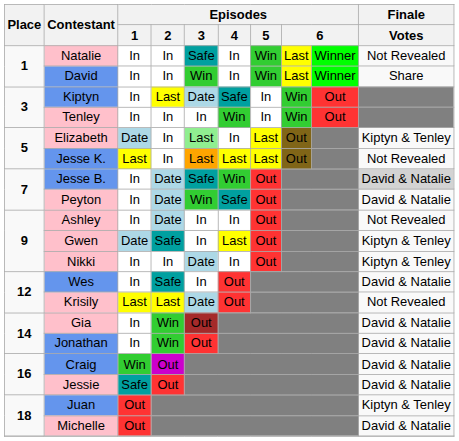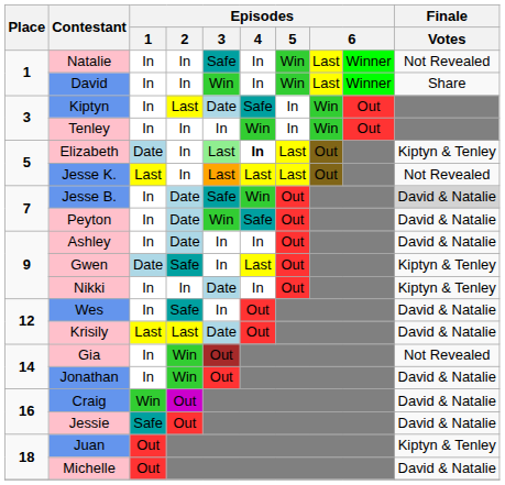Elizabeth | Episodes / 4: normal -> bold
Ashley | Finale / Votes: Not Revealed -> David & Natalie
Krisily | Finale / Votes: Not Revealed -> David & Natalie
Gia | Finale / Votes: David & Natalie -> Not Revealed
